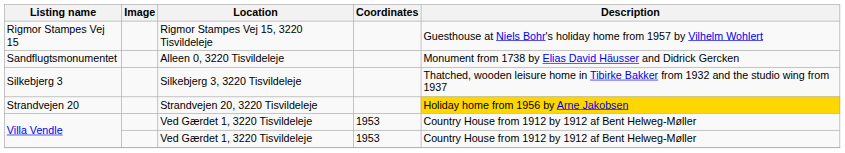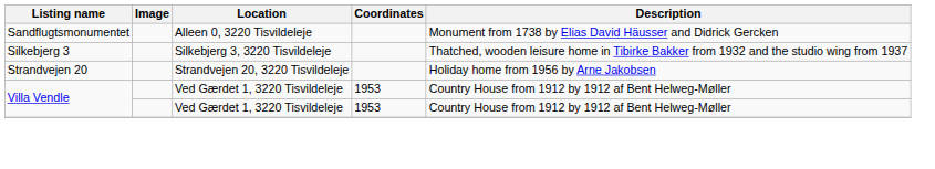- row: Rigmor Stampes Vej 15 | Rigmor Stampes Vej 15, 3220 Tisvildeleje | Guesthouse at Niels Bohr's holiday home from 1957 by Vilhelm Wohlert
Strandvejen 20 | Description: gold background -> no background
